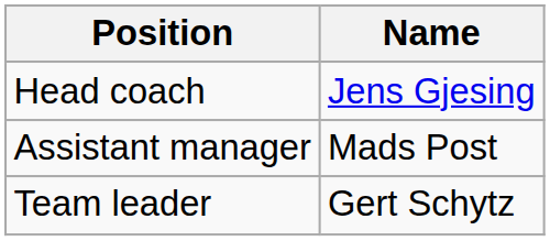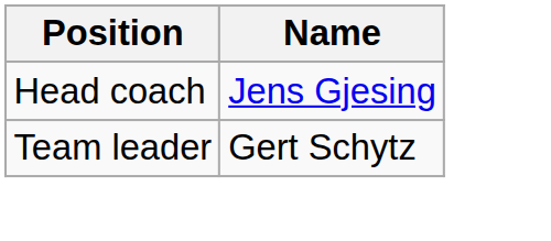- row: Assistant manager | Mads Post
